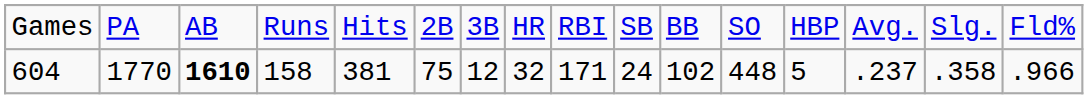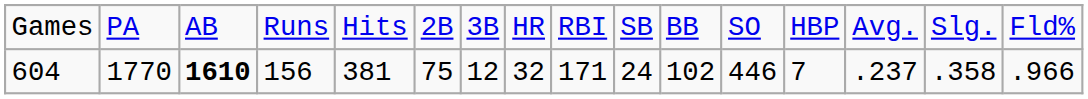604 | column 4: 158 -> 156
604 | column 12: 448 -> 446
604 | column 13: 5 -> 7
